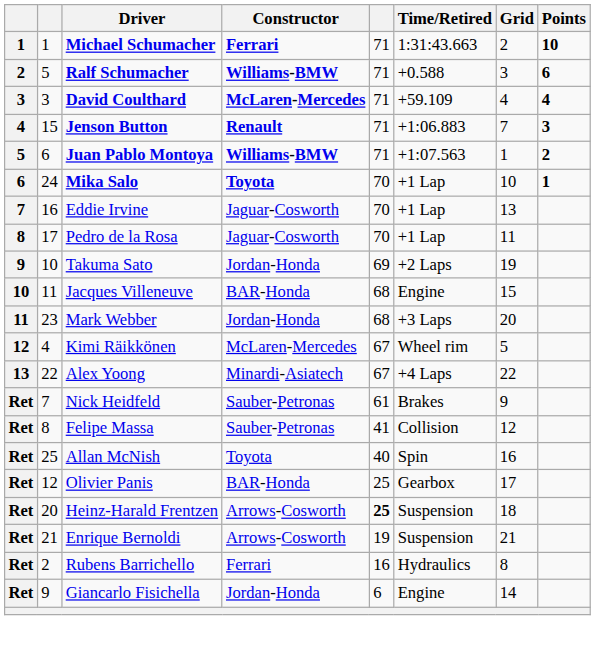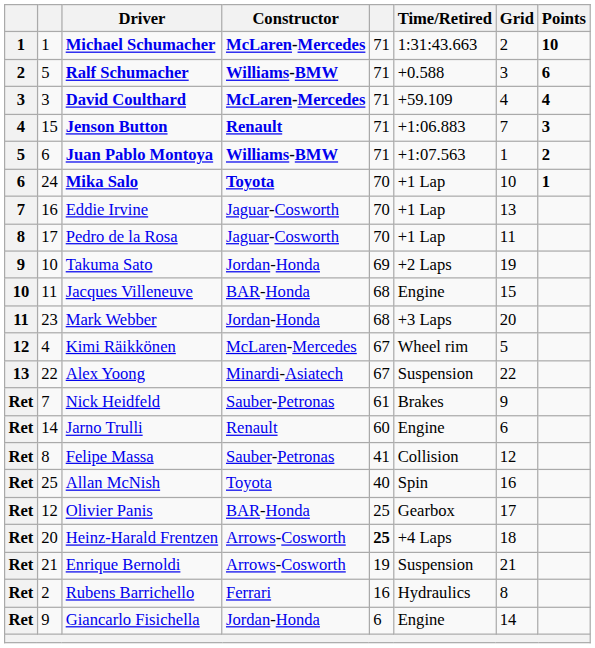Michael Schumacher | Constructor: Ferrari -> McLaren-Mercedes
Alex Yoong | Time/Retired: +4 Laps -> Suspension
+ row: Ret | 14 | Jarno Trulli | Renault | 60 | Engine | 6
Heinz-Harald Frentzen | Time/Retired: Suspension -> +4 Laps
